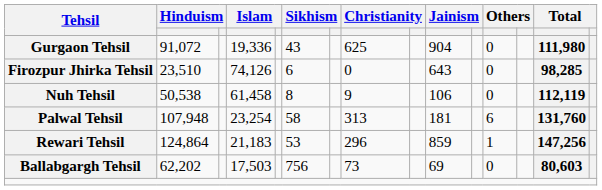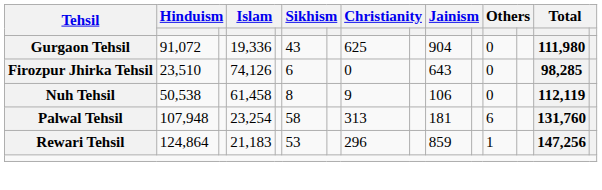- row: Ballabgargh Tehsil | 62,202 | 17,503 | 756 | 73 | 69 | 0 | 80,603
